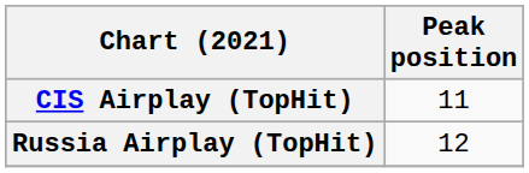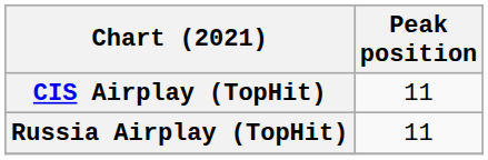Russia Airplay (TopHit) | Peak position: 12 -> 11
